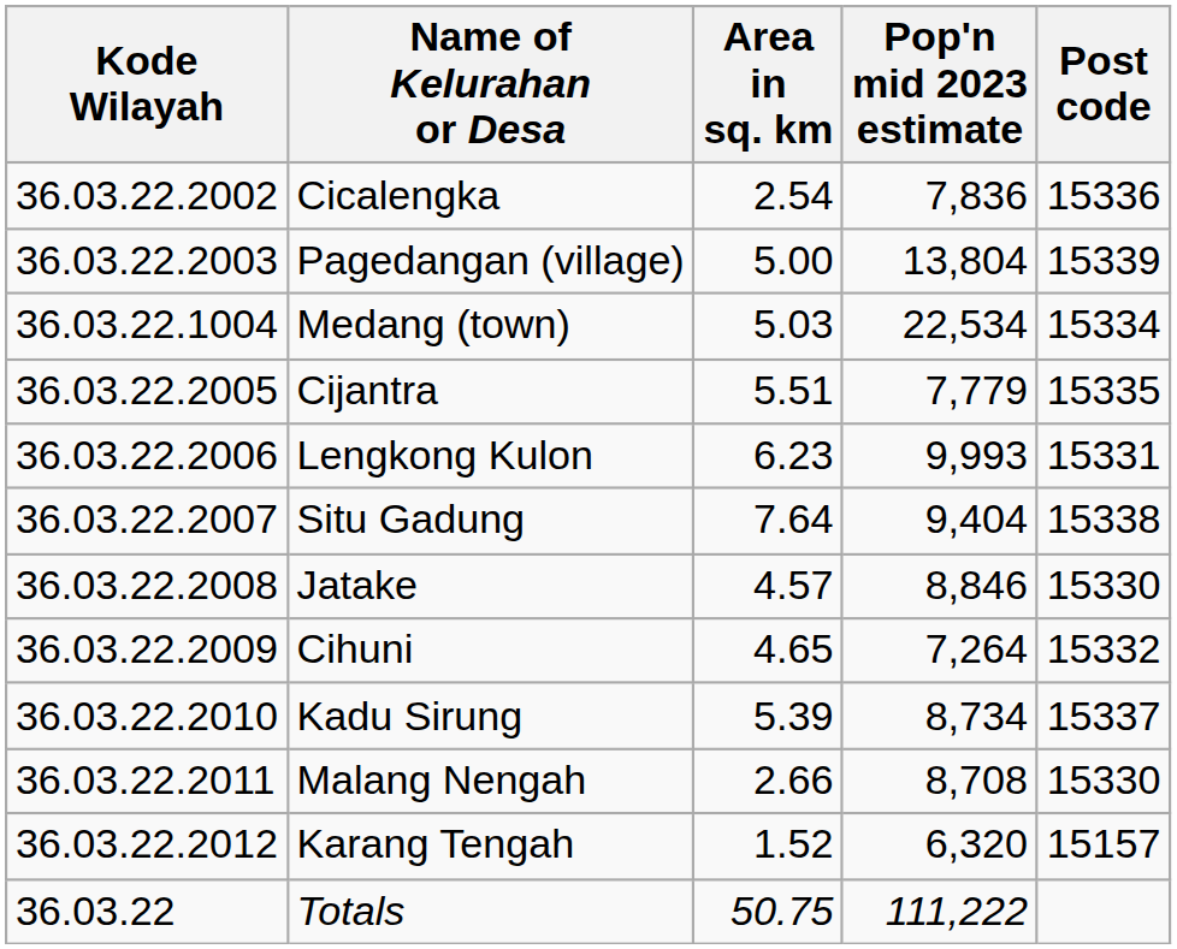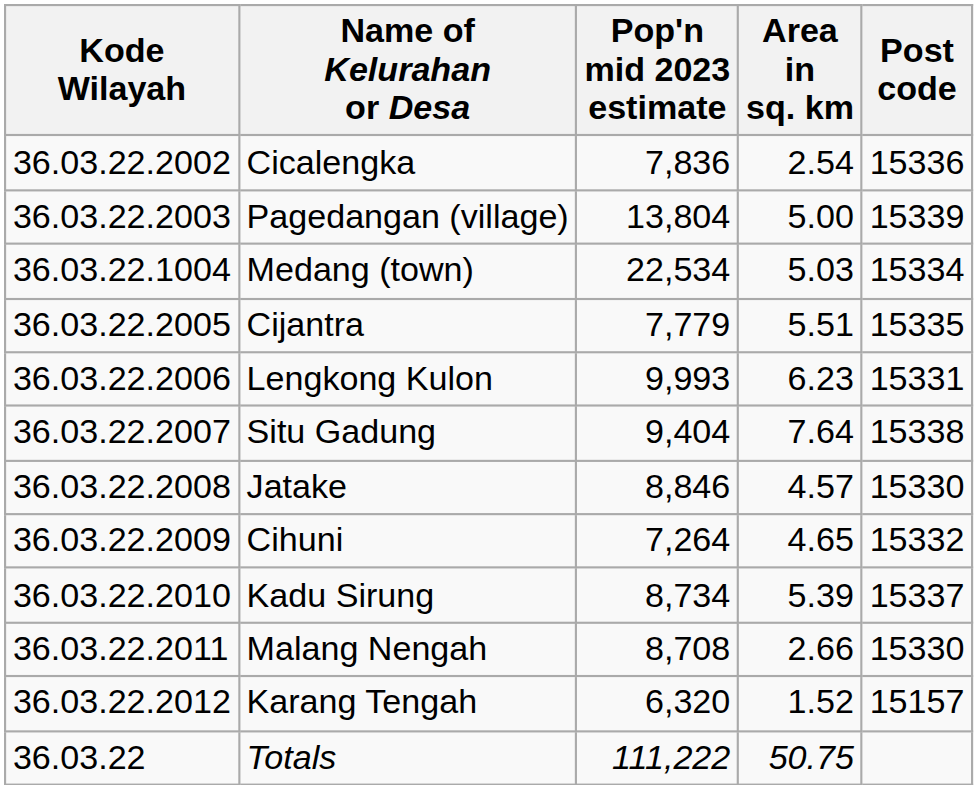columns swapped: Area in sq. km <-> Pop'n mid 2023 estimate
